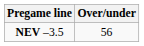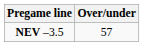NEV –3.5 | Over/under: 56 -> 57
